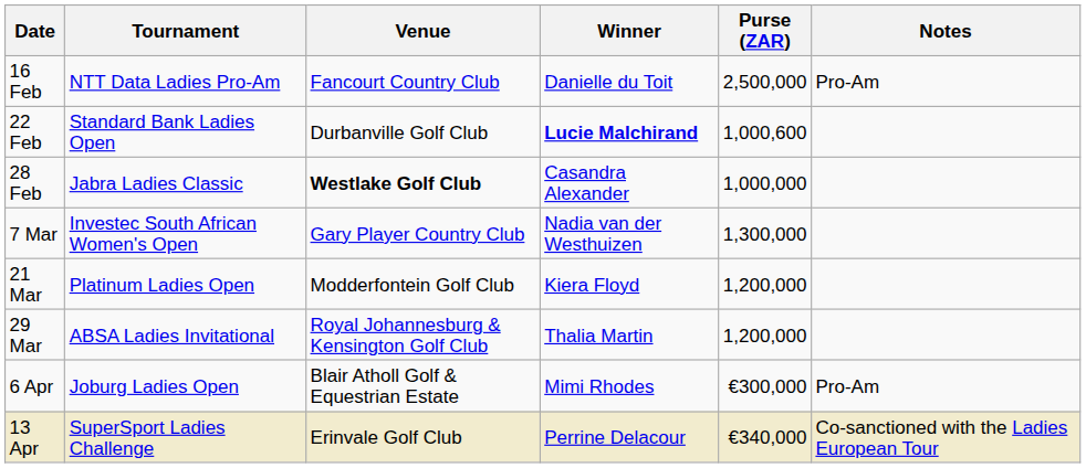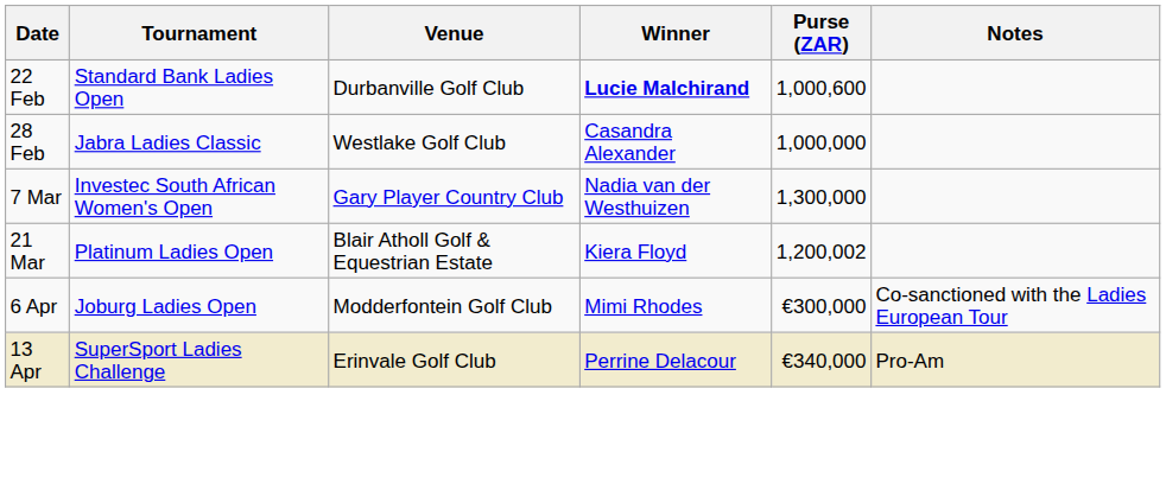- row: 16 Feb | NTT Data Ladies Pro-Am | Fancourt Country Club | Danielle du Toit | 2,500,000 | Pro-Am
28 Feb | Venue: bold -> normal
21 Mar | Venue: Modderfontein Golf Club -> Blair Atholl Golf & Equestrian Estate
21 Mar | Purse (ZAR): 1,200,000 -> 1,200,002
- row: 29 Mar | ABSA Ladies Invitational | Royal Johannesburg & Kensington Golf Club | Thalia Martin | 1,200,000
6 Apr | Venue: Blair Atholl Golf & Equestrian Estate -> Modderfontein Golf Club
6 Apr | Notes: Pro-Am -> Co-sanctioned with the Ladies European Tour
13 Apr | Notes: Co-sanctioned with the Ladies European Tour -> Pro-Am
